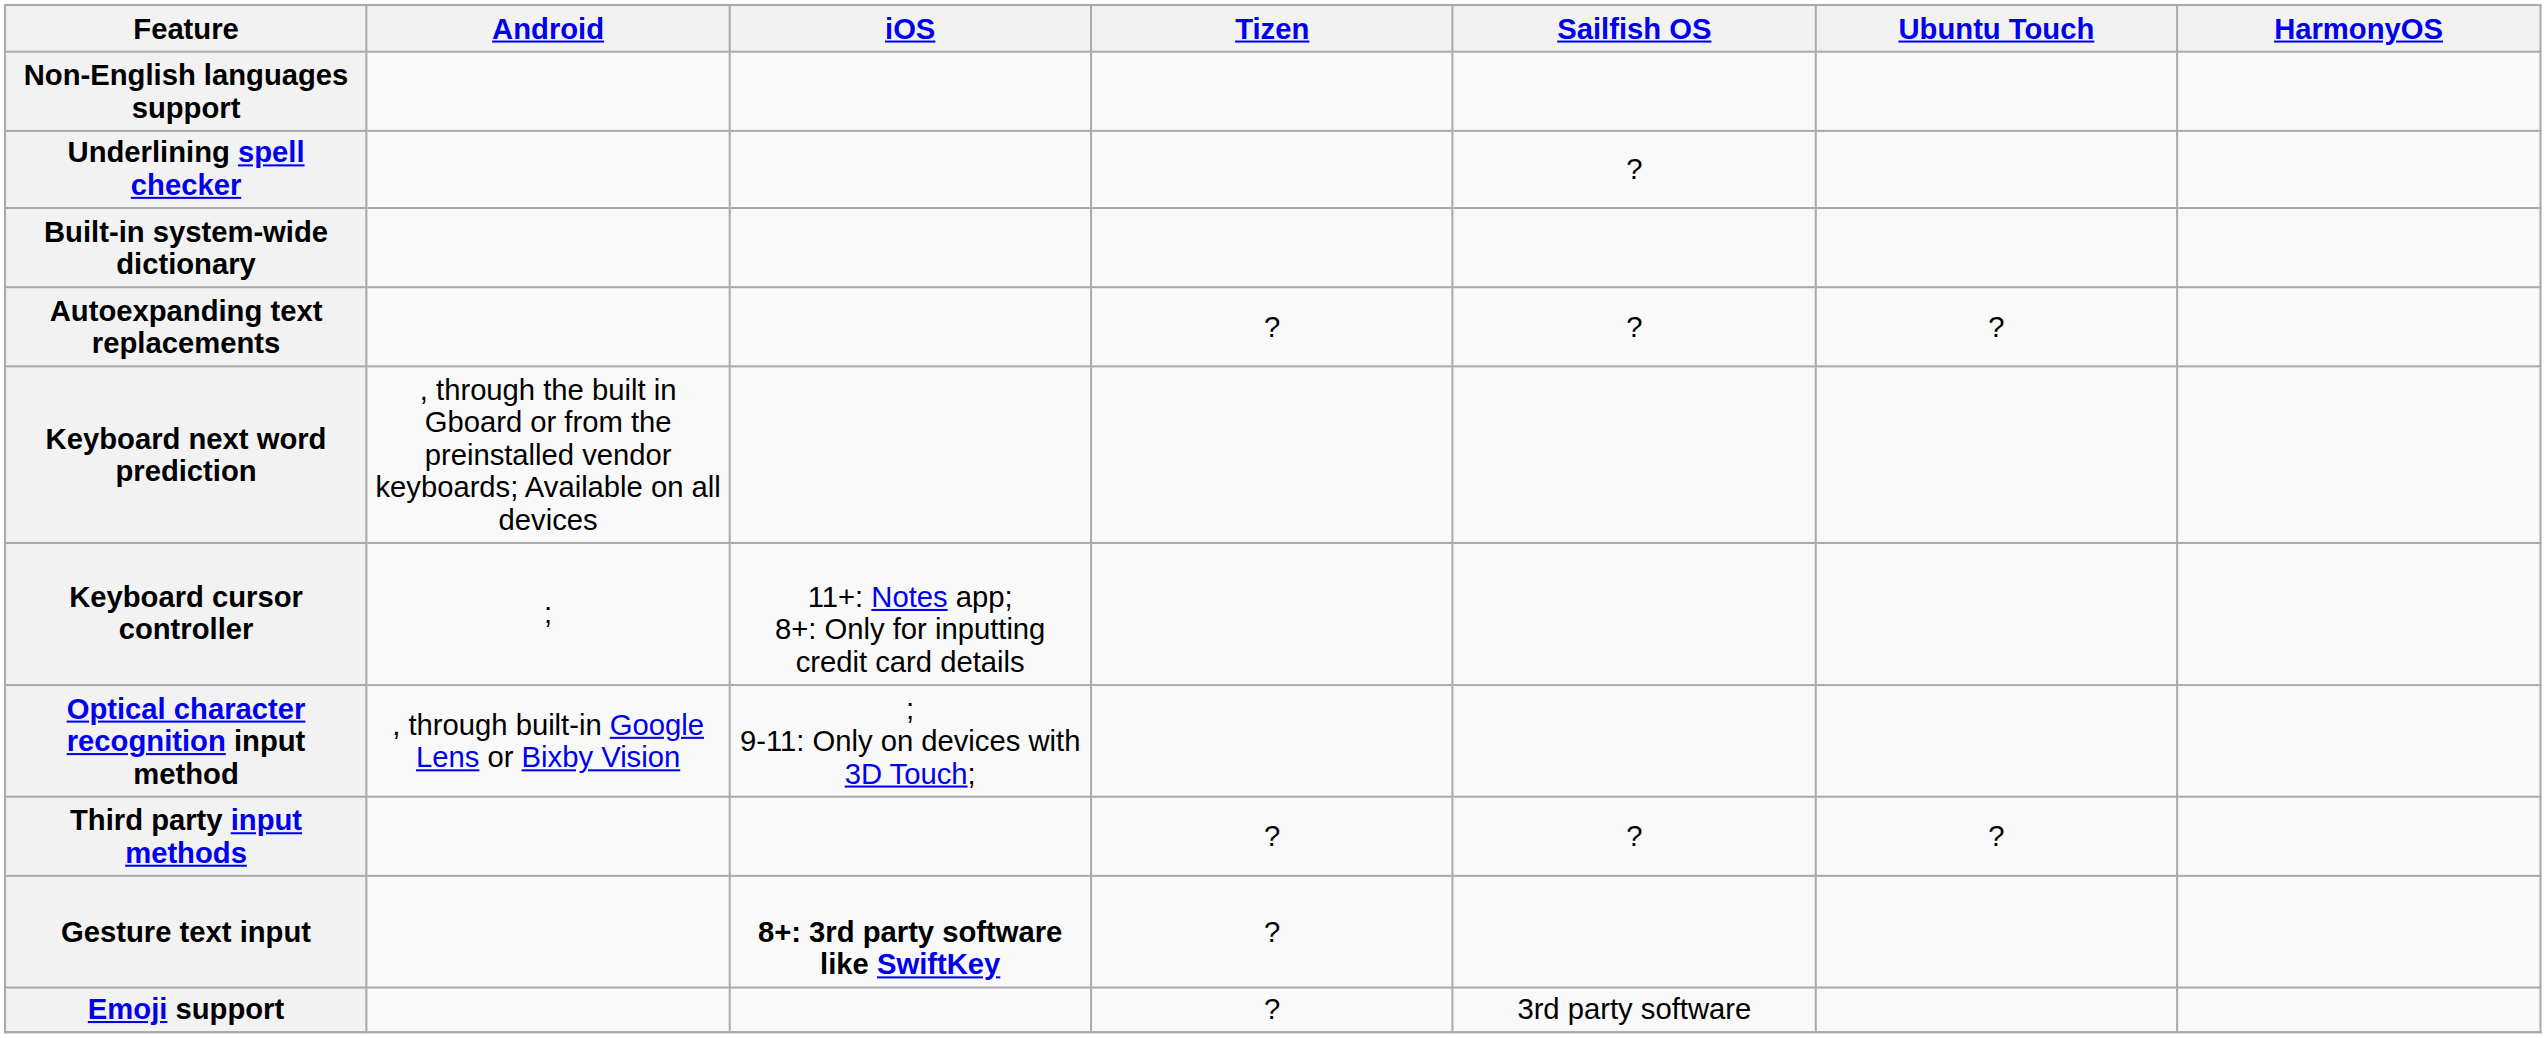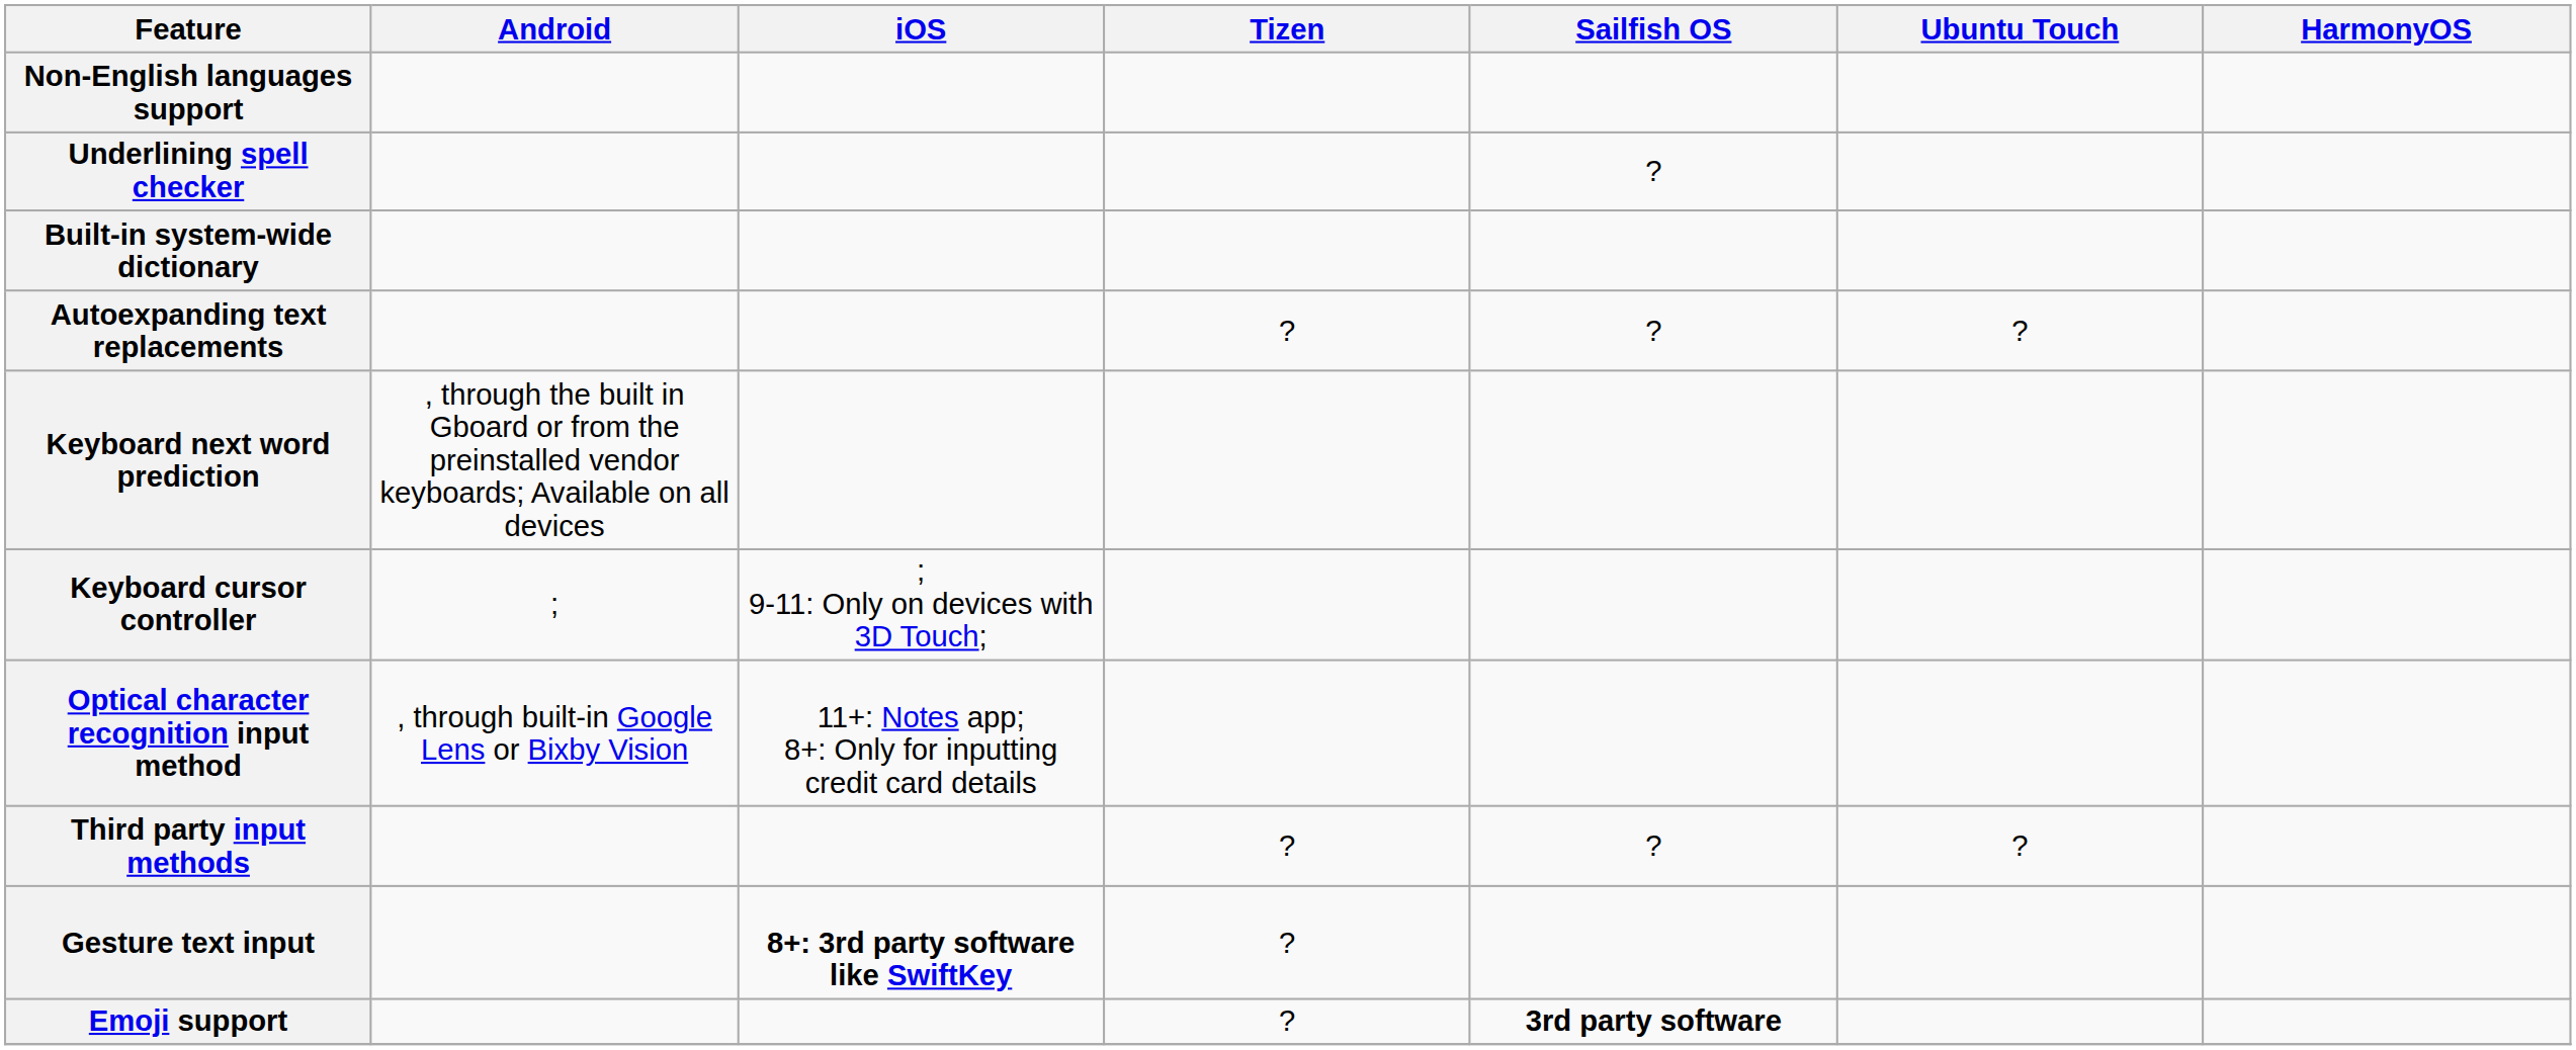Keyboard cursor controller | iOS: 11+: Notes app; 8+: Only for inputting credit card details -> ; 9-11: Only on devices with 3D Touch;
Optical character recognition input method | iOS: ; 9-11: Only on devices with 3D Touch; -> 11+: Notes app; 8+: Only for inputting credit card details
Emoji support | Sailfish OS: normal -> bold
